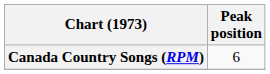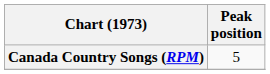Canada Country Songs (RPM) | Peak position: 6 -> 5
